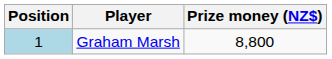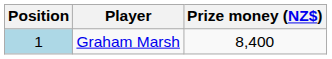Graham Marsh | Prize money (NZ$): 8,800 -> 8,400
